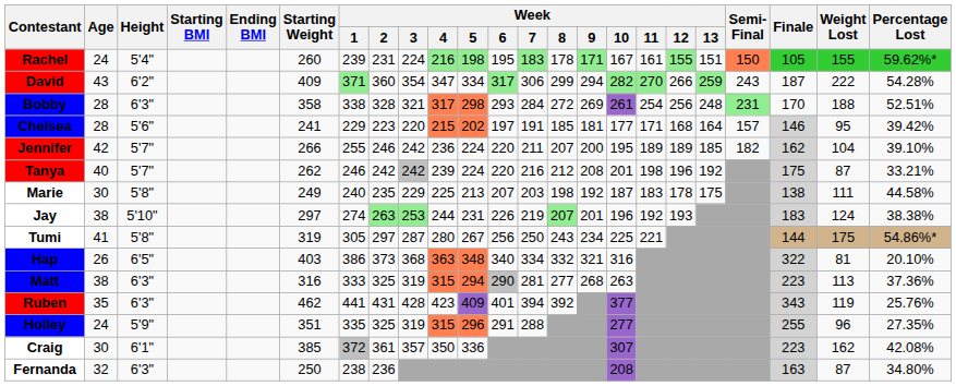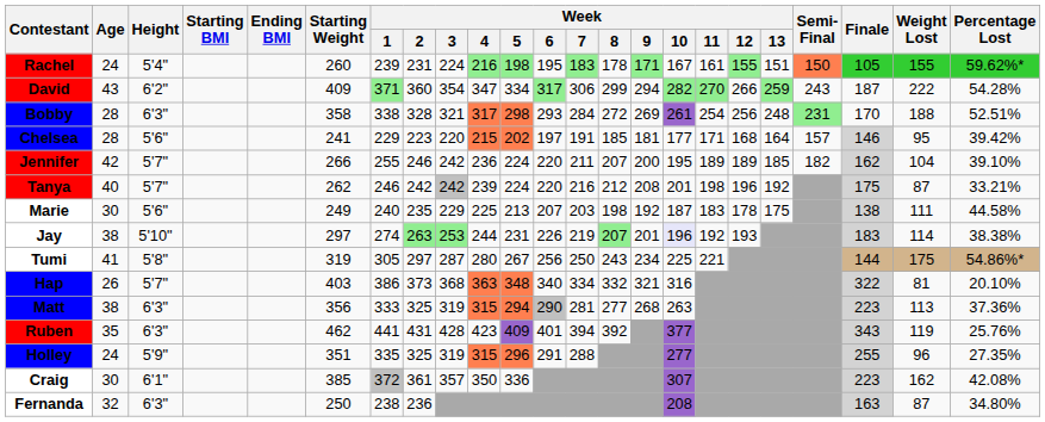Marie | Height: 5'8" -> 5'6"
Jay | Week / 10: no background -> lavender background
Jay | Weight Lost: 124 -> 114
Hap | Height: 6'5" -> 5'7"
Matt | Starting Weight: 316 -> 356
